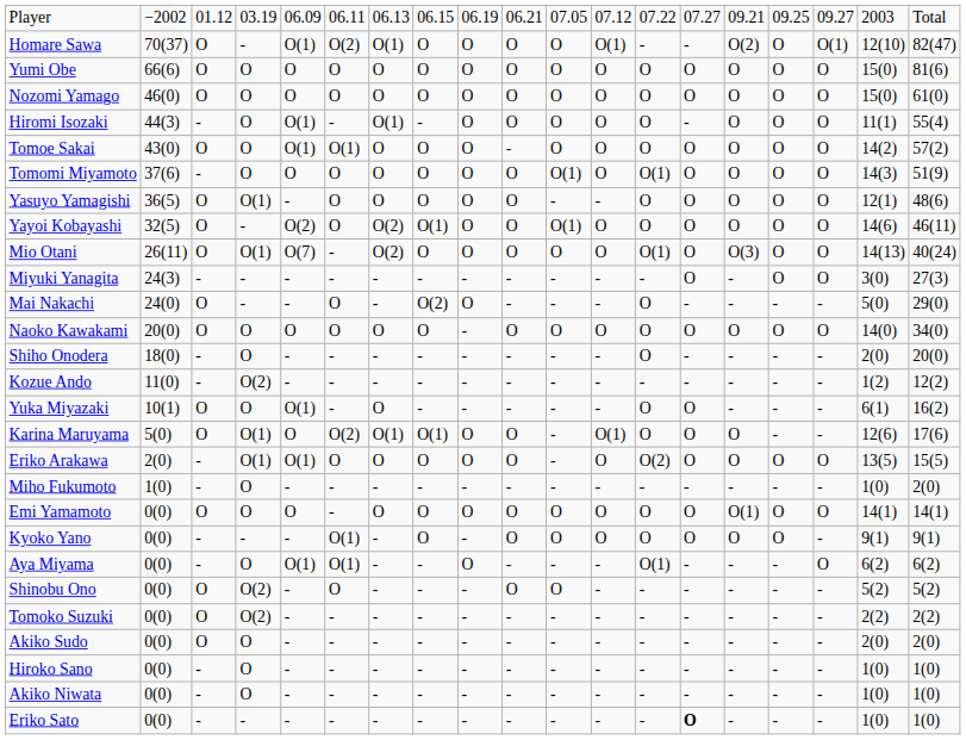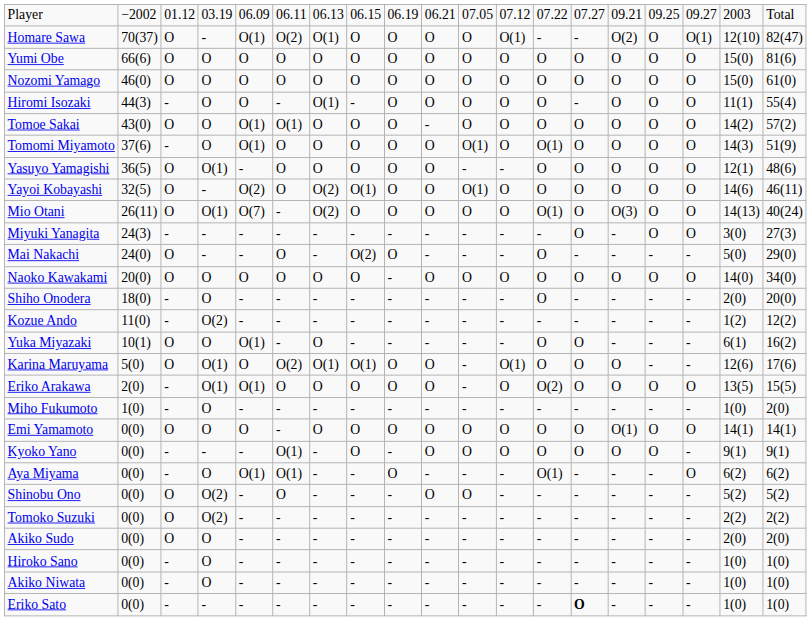Hiromi Isozaki | column 5: O(1) -> O
Tomomi Miyamoto | column 5: O -> O(1)
